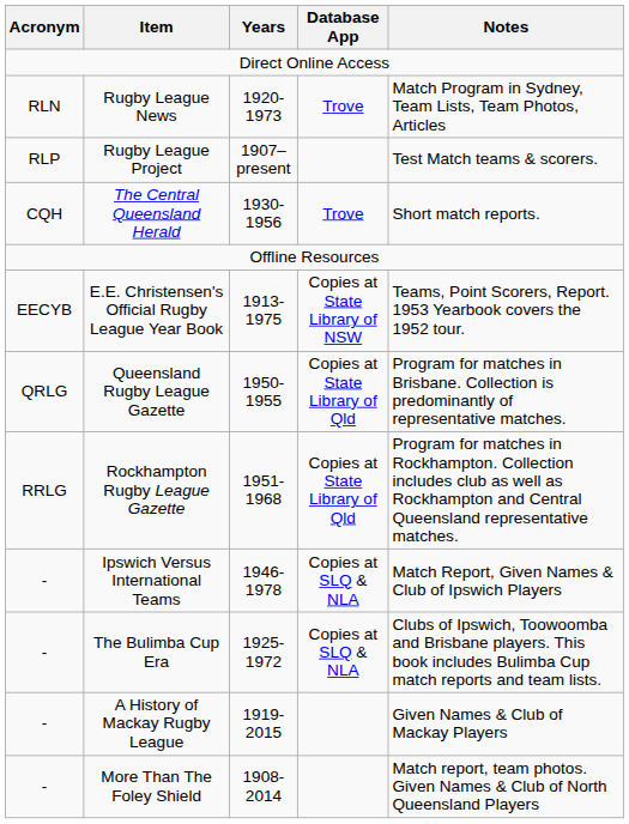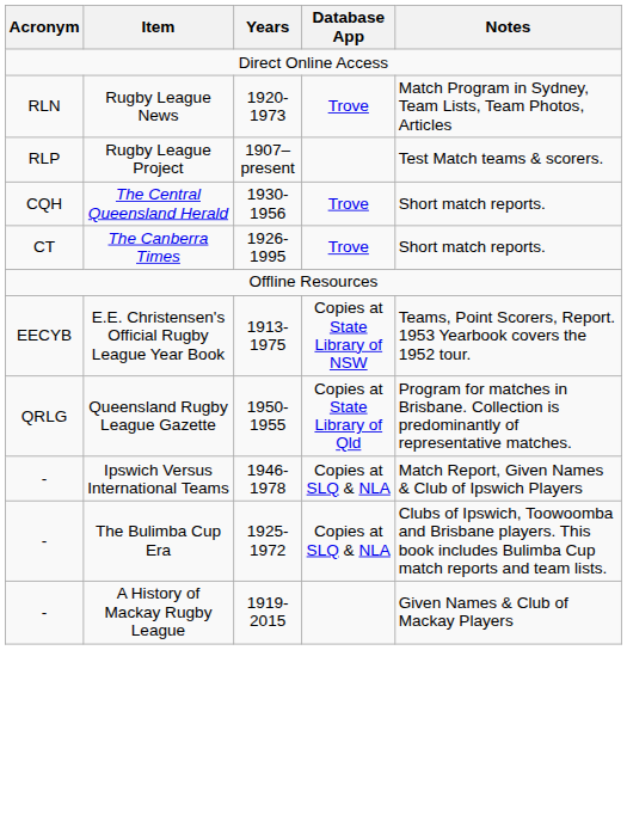+ row: CT | The Canberra Times | 1926-1995 | Trove | Short match reports.
- row: RRLG | Rockhampton Rugby League Gazette | 1951-1968 | Copies at State Library of Qld | Program for matches in Rockhampton. Collection includes club as well as Rockhampton and Central Queensland representative matches.
- row: - | More Than The Foley Shield | 1908-2014 | Match report, team photos. Given Names & Club of North Queensland Players
